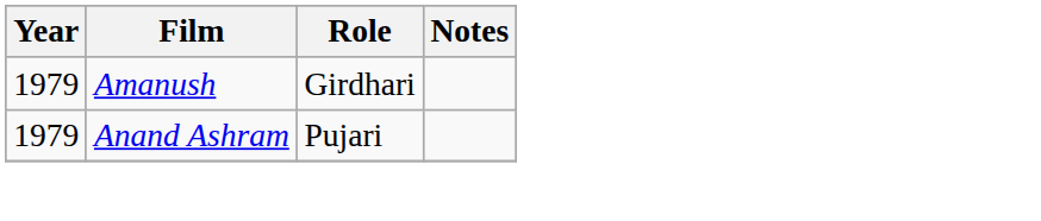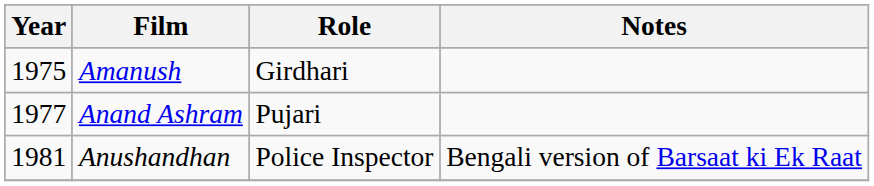Amanush | Year: 1979 -> 1975
Anand Ashram | Year: 1979 -> 1977
+ row: 1981 | Anushandhan | Police Inspector | Bengali version of Barsaat ki Ek Raat
